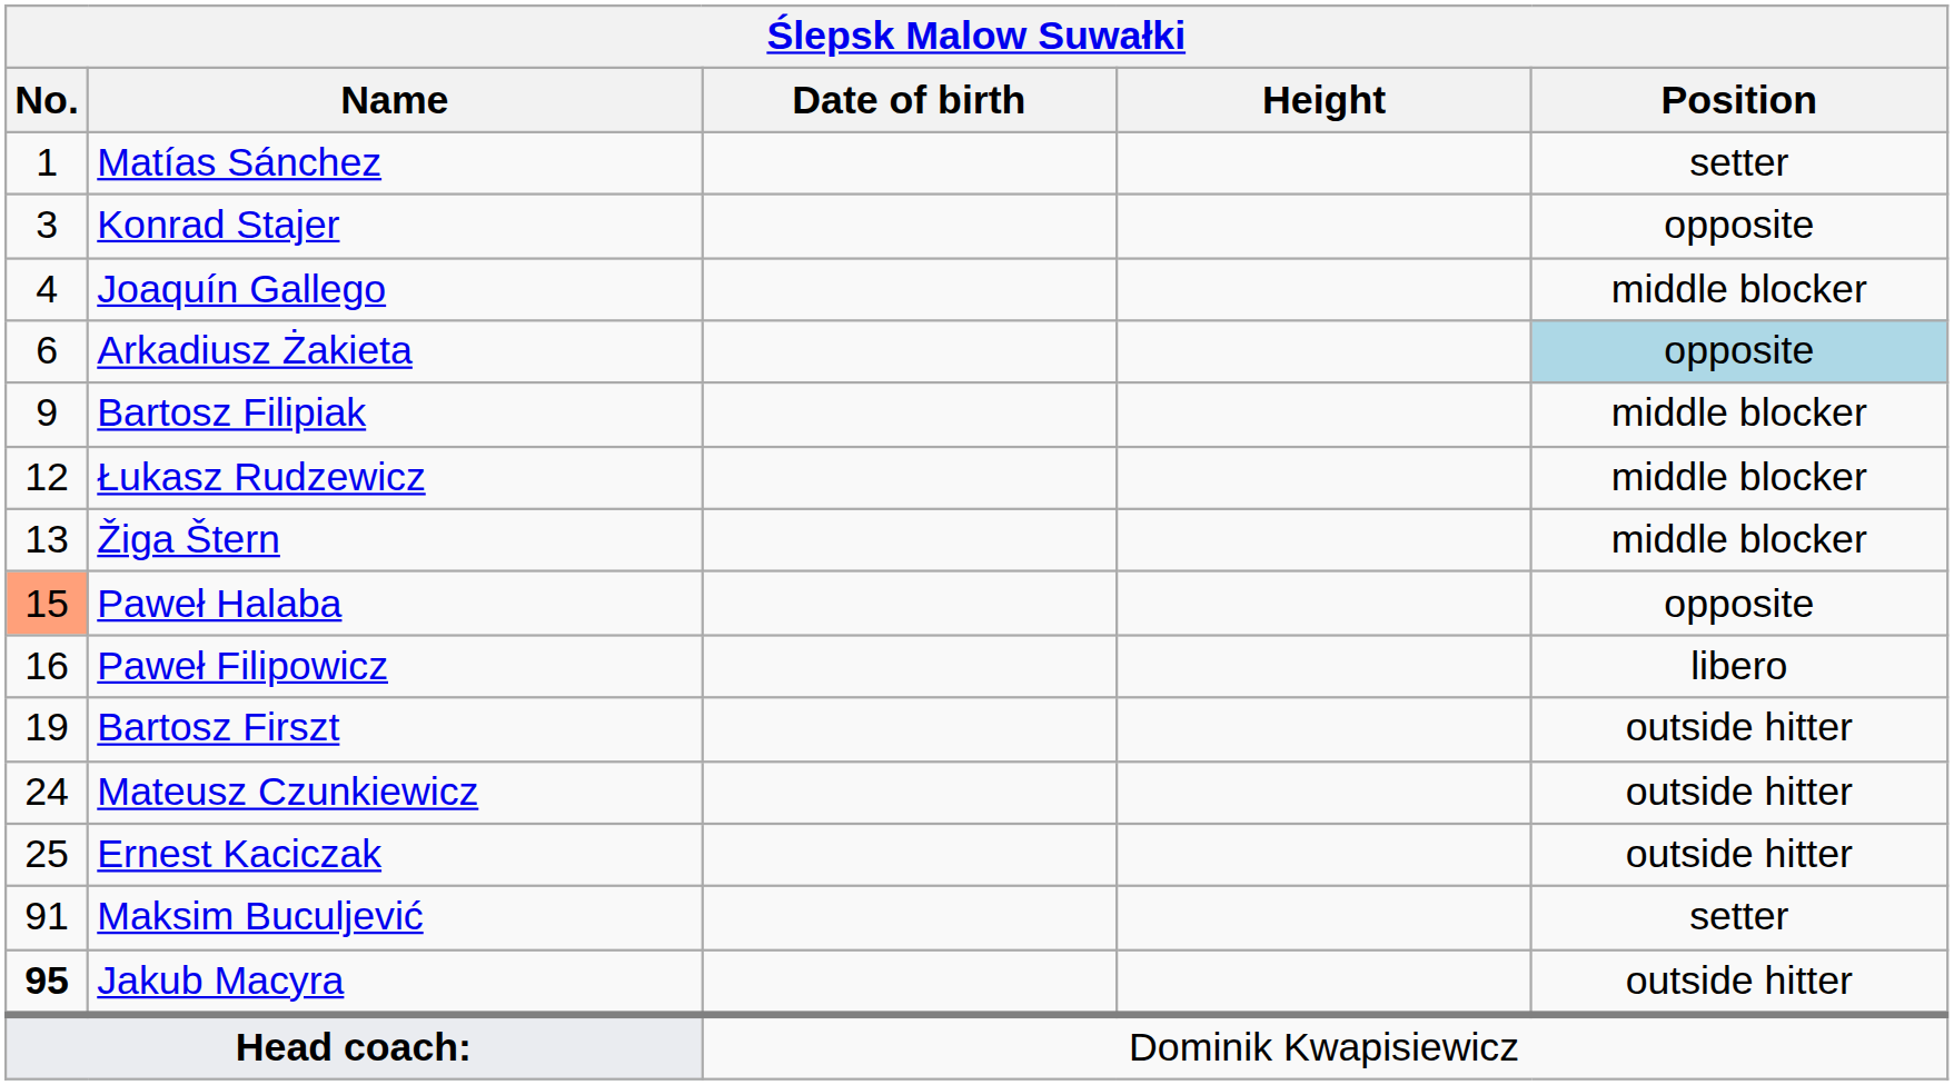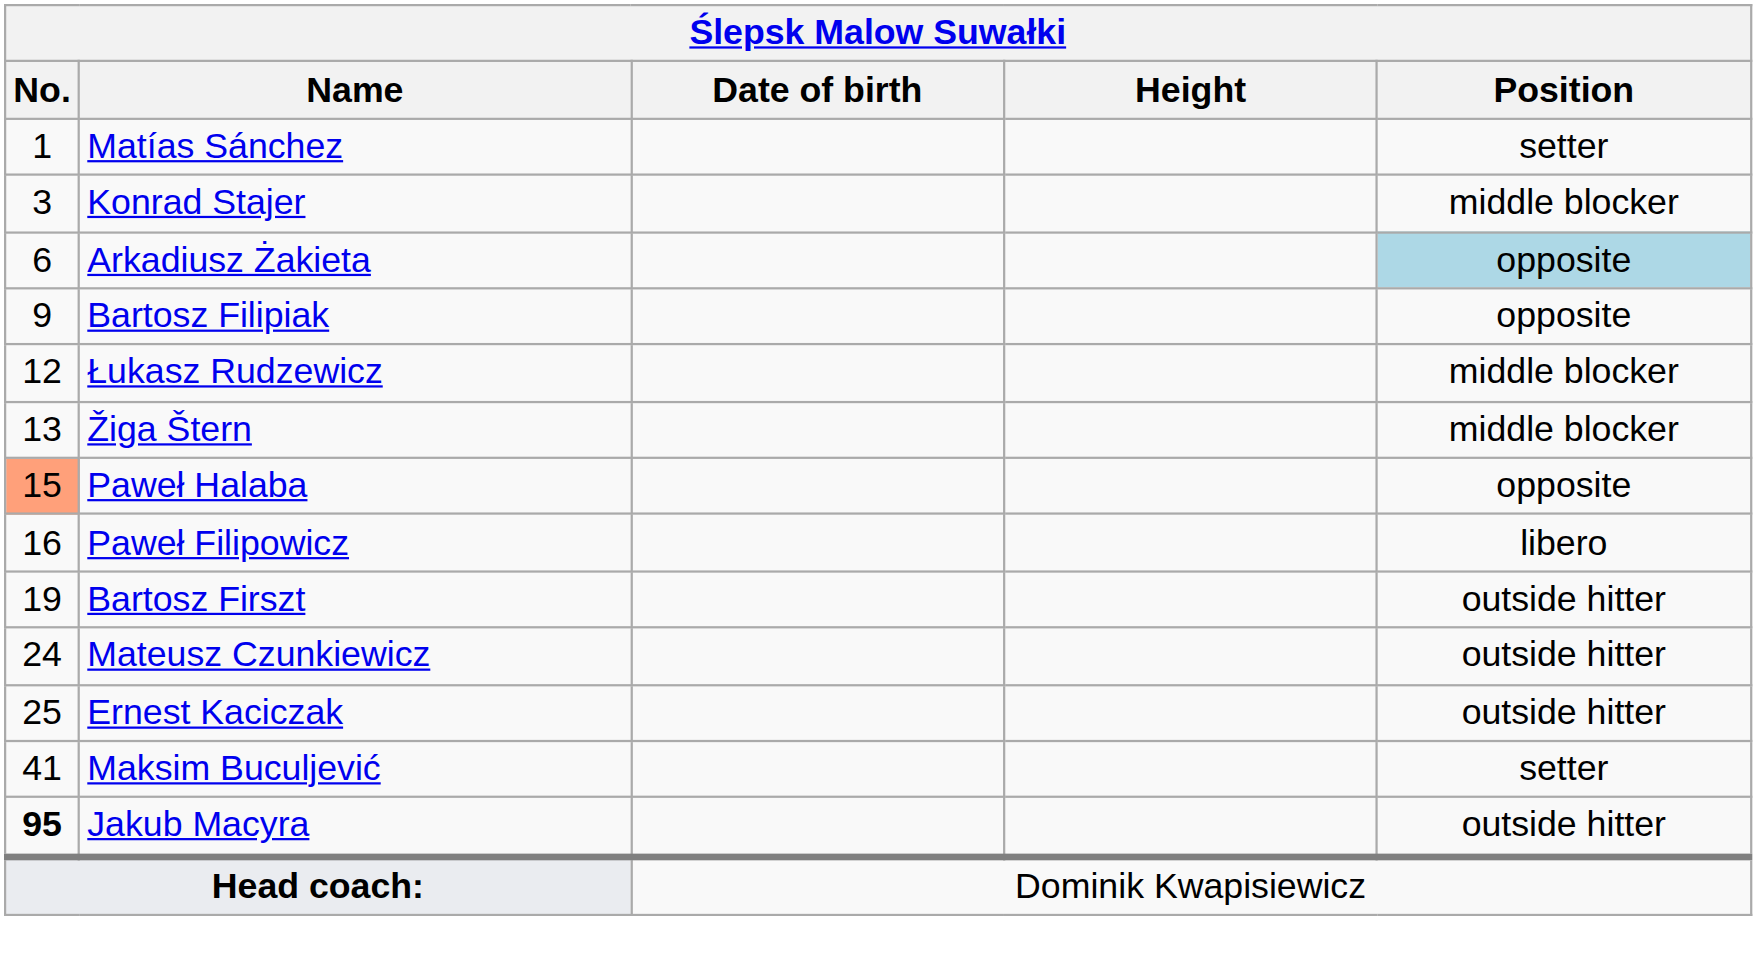Konrad Stajer | Position: opposite -> middle blocker
- row: 4 | Joaquín Gallego | middle blocker
Bartosz Filipiak | Position: middle blocker -> opposite
Maksim Buculjević | No.: 91 -> 41
